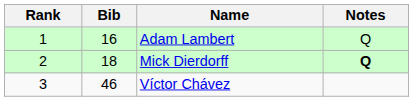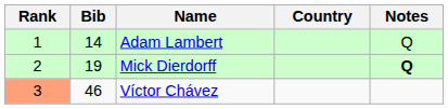+ column: Country
Adam Lambert | Bib: 16 -> 14
Mick Dierdorff | Bib: 18 -> 19
Víctor Chávez | Rank: no background -> lightsalmon background
